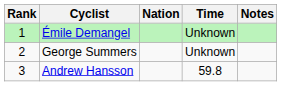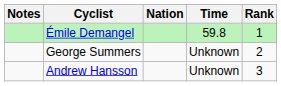columns swapped: Rank <-> Notes
Émile Demangel | Time: Unknown -> 59.8
Andrew Hansson | Time: 59.8 -> Unknown
